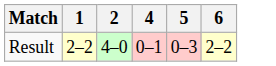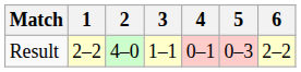+ column: 3 | 1–1
